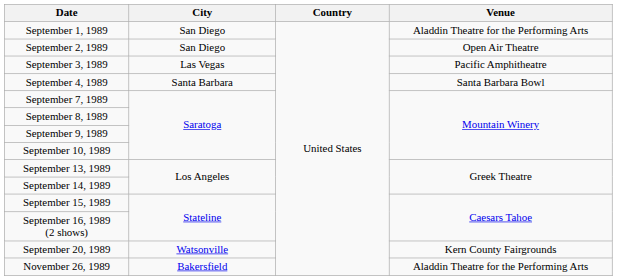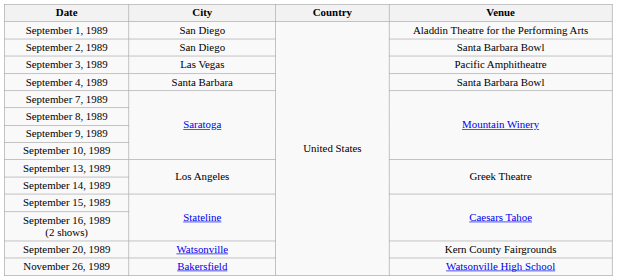September 2, 1989 | Venue: Open Air Theatre -> Santa Barbara Bowl
November 26, 1989 | Venue: Aladdin Theatre for the Performing Arts -> Watsonville High School
